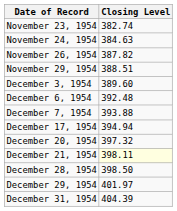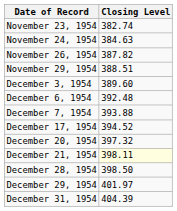December 17, 1954 | Closing Level: 394.94 -> 394.52
